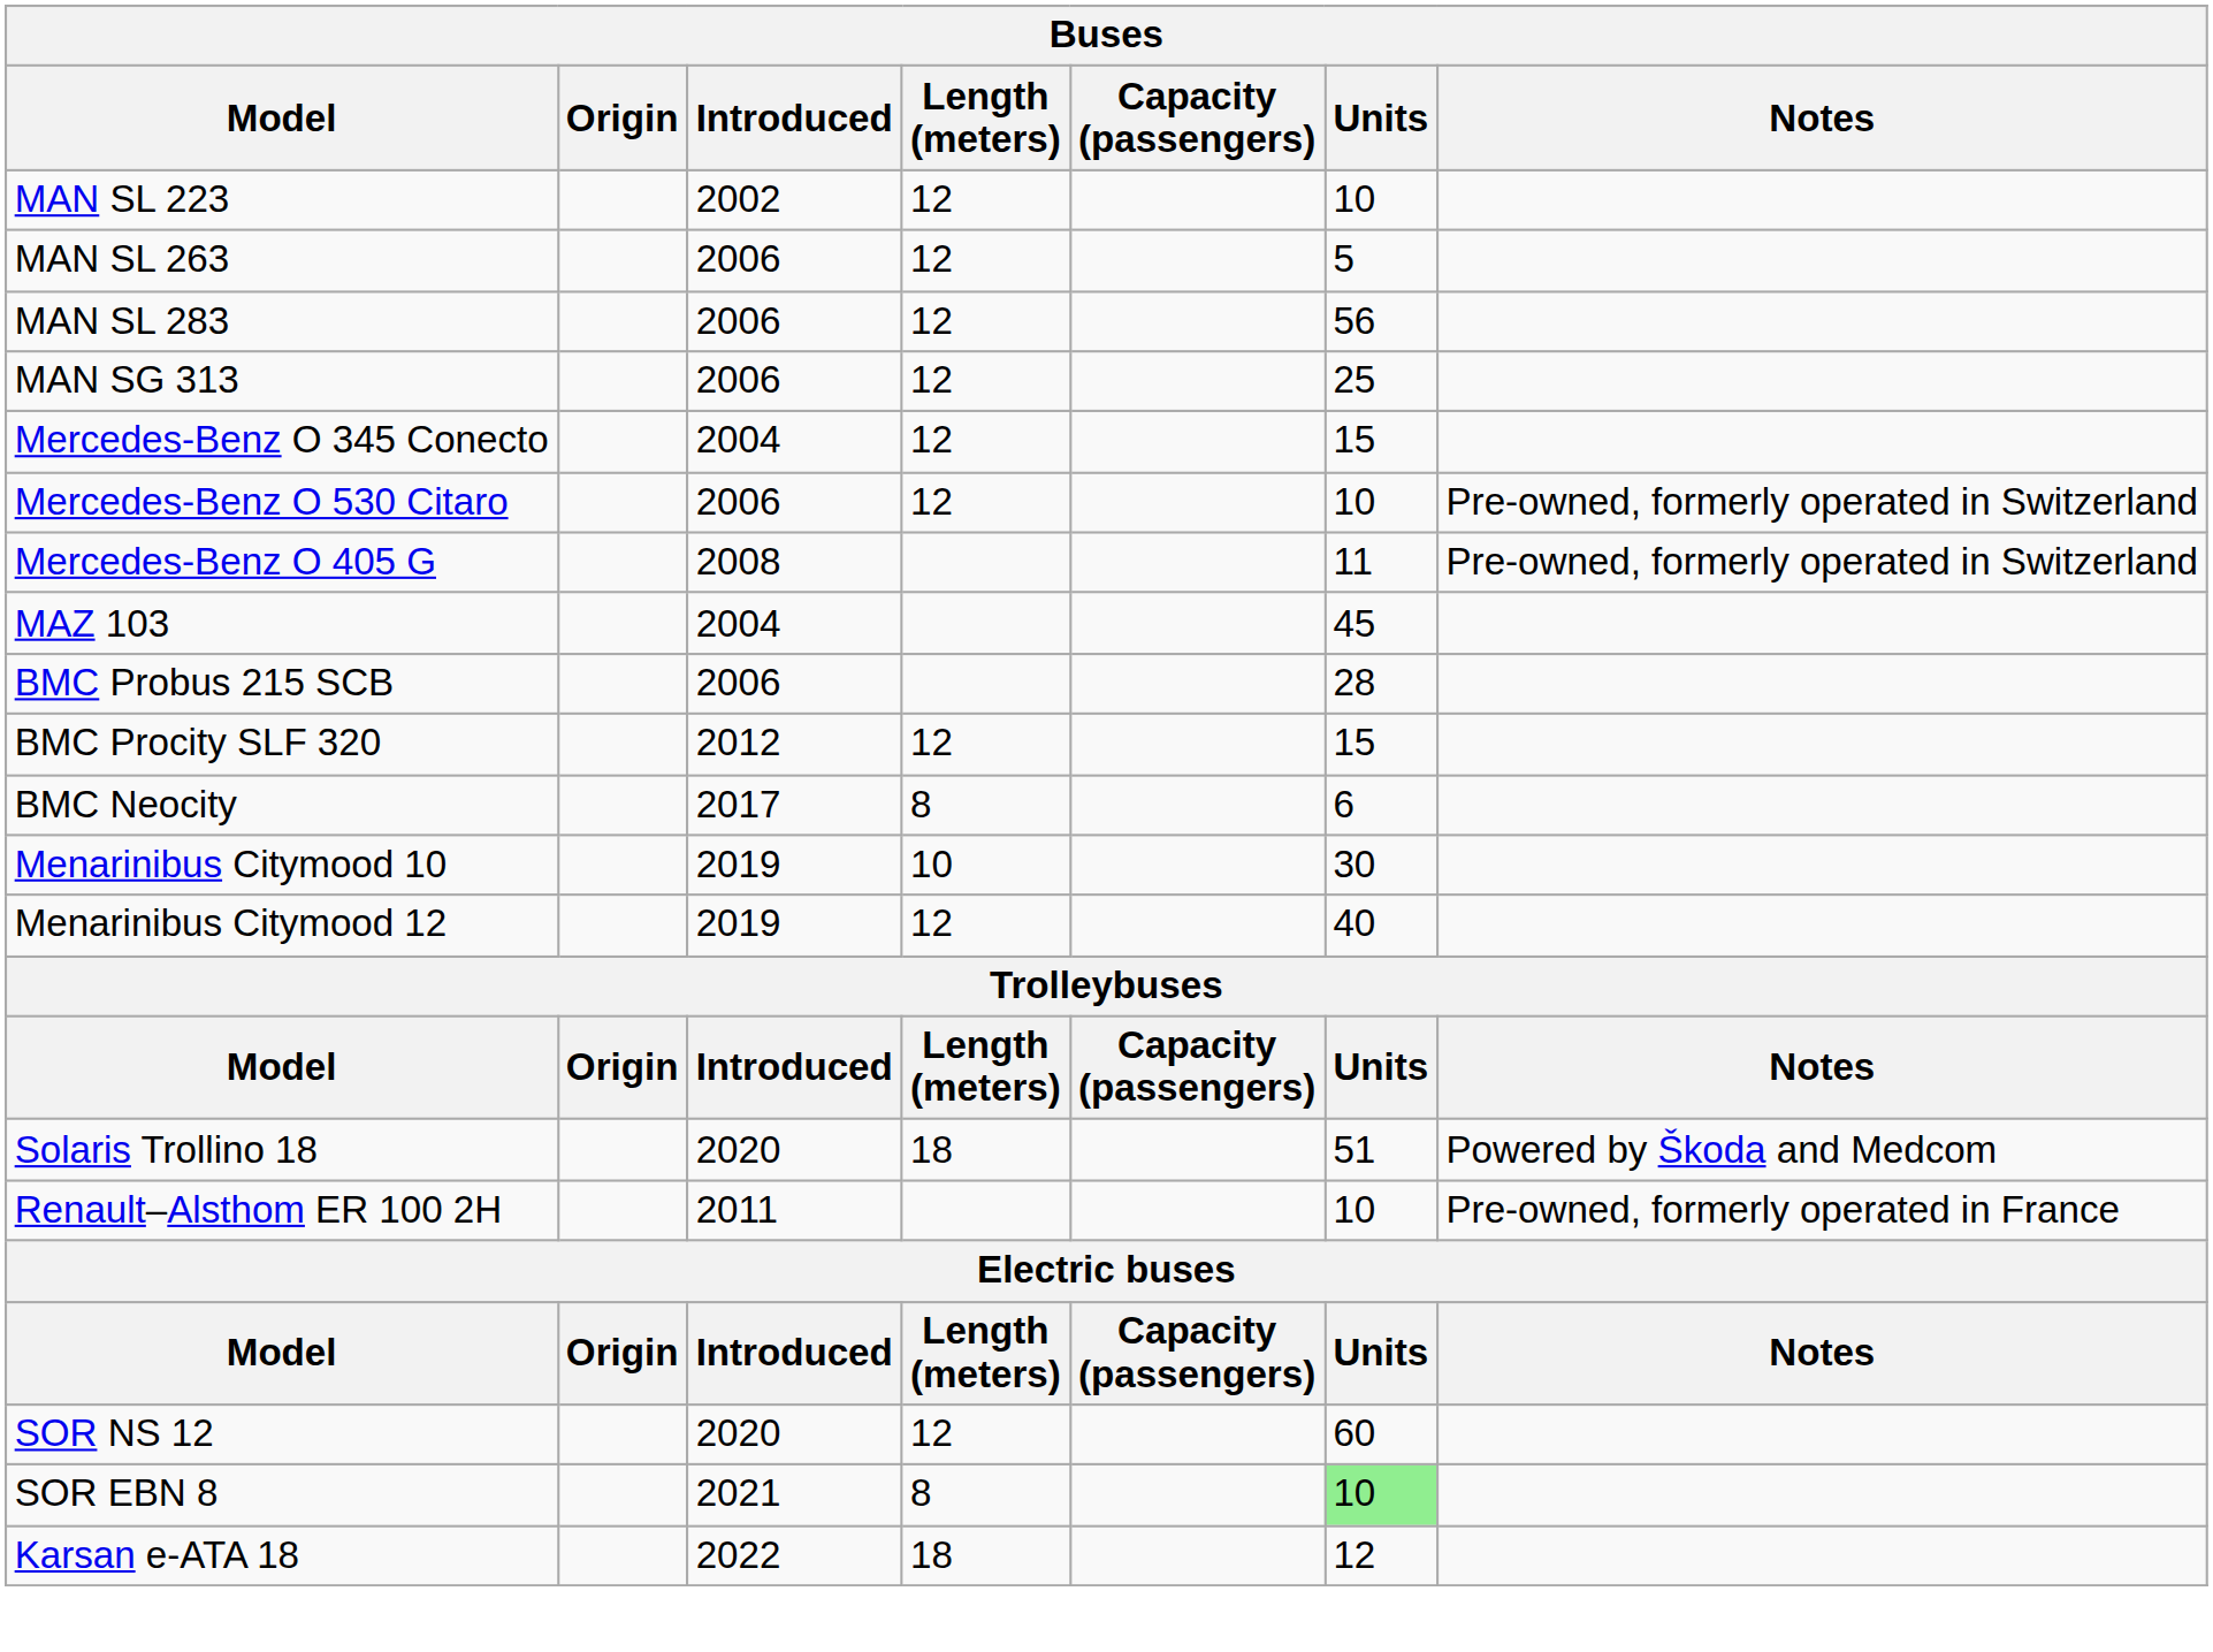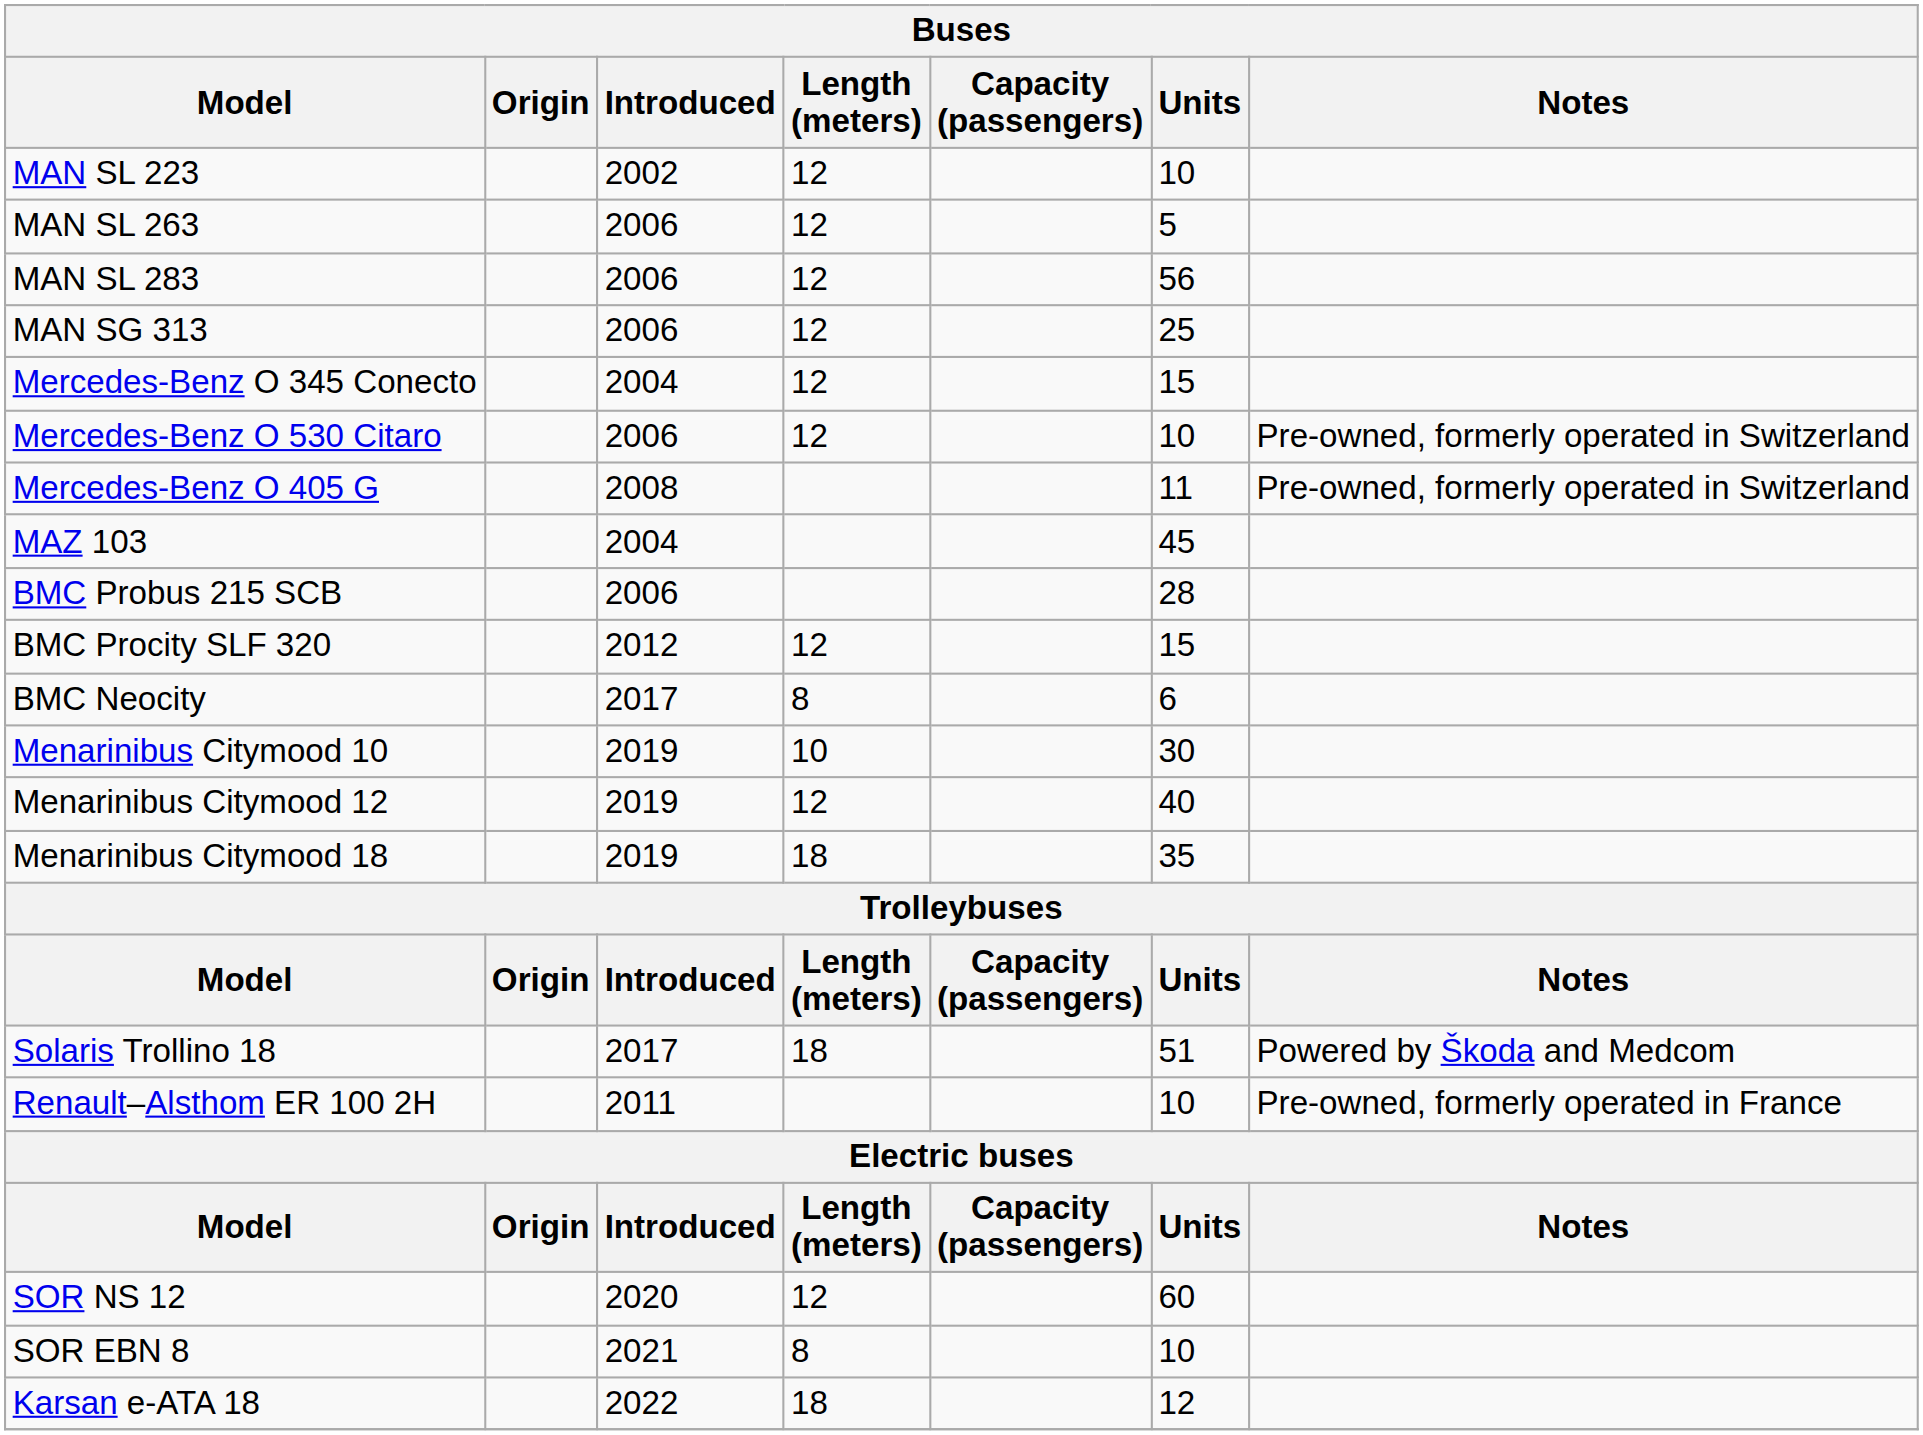+ row: Menarinibus Citymood 18 | 2019 | 18 | 35
Solaris Trollino 18 | Introduced: 2020 -> 2017
SOR EBN 8 | Units: lightgreen background -> no background
